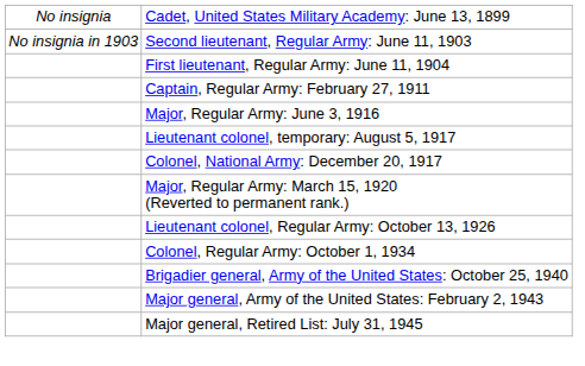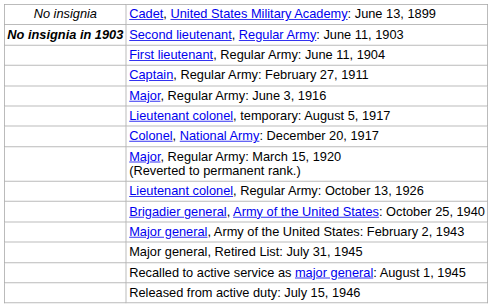Second lieutenant, Regular Army: June 11, 1903 | column 1: normal -> bold
- row: Colonel, Regular Army: October 1, 1934
+ row: Recalled to active service as major general: August 1, 1945
+ row: Released from active duty: July 15, 1946
